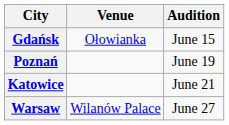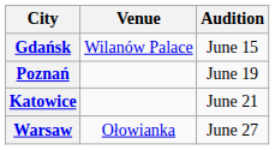Gdańsk | Venue: Ołowianka -> Wilanów Palace
Warsaw | Venue: Wilanów Palace -> Ołowianka
